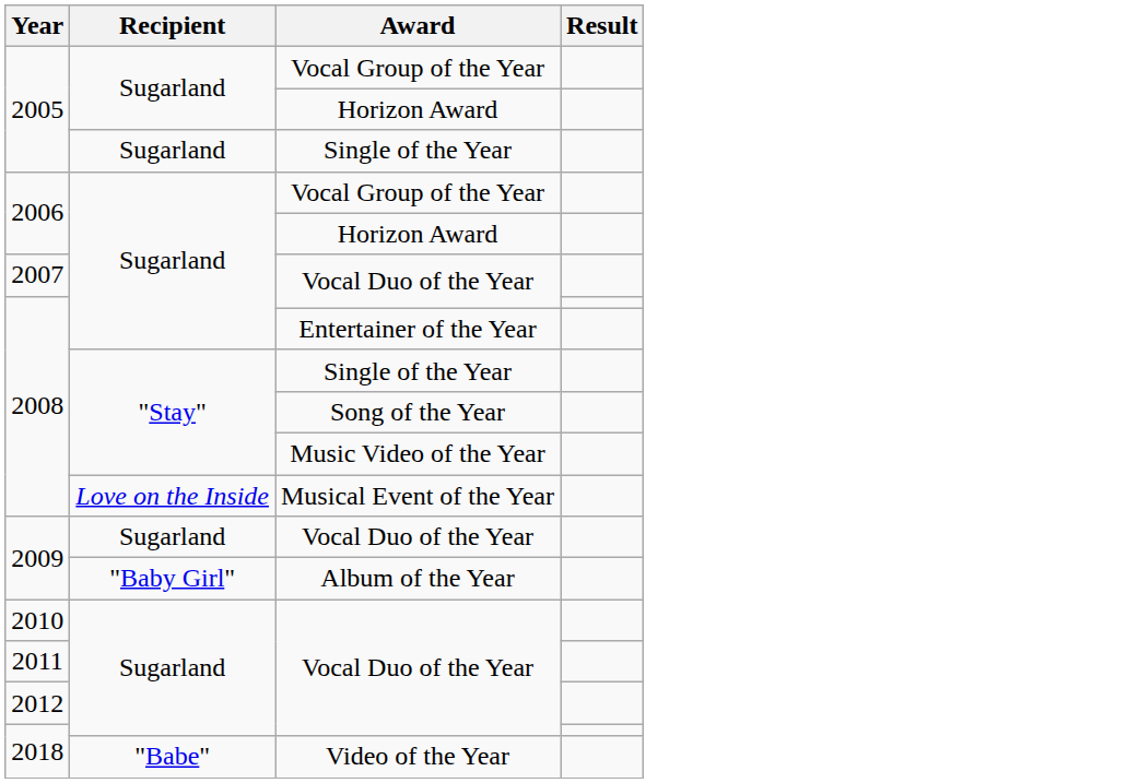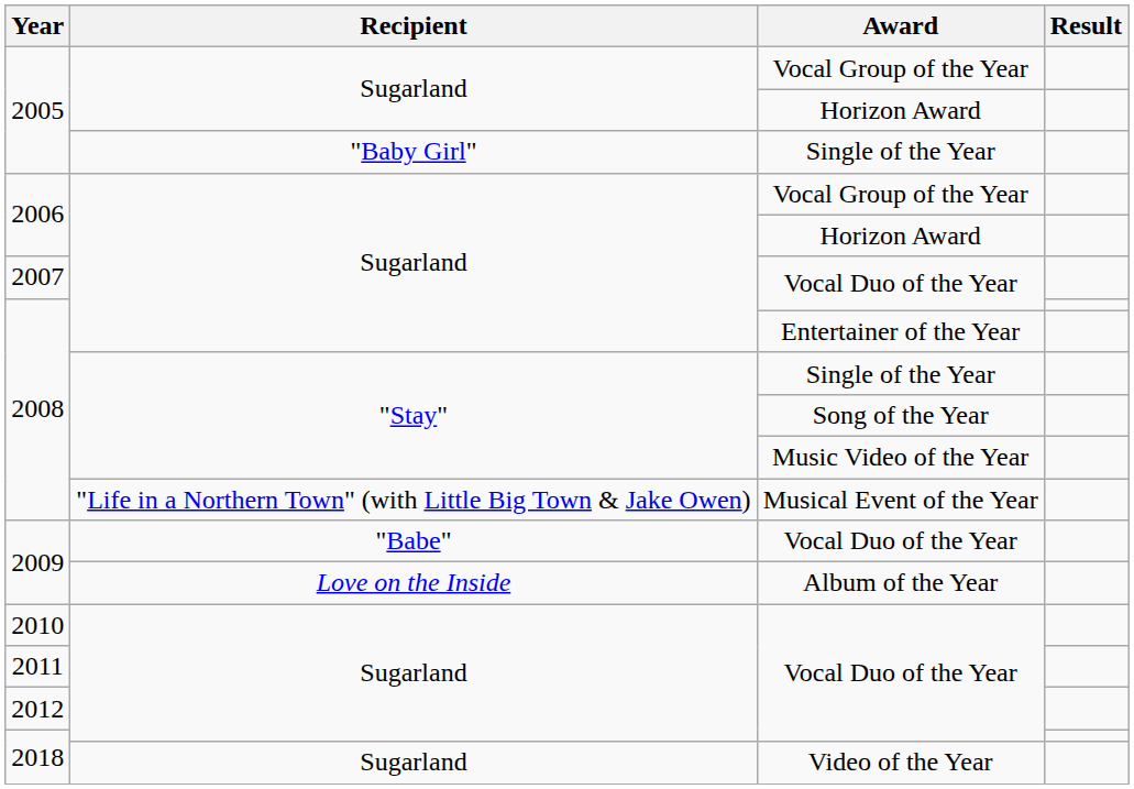2005 / Single of the Year | Recipient: Sugarland -> "Baby Girl"
Musical Event of the Year | Recipient: Love on the Inside -> "Life in a Northern Town" (with Little Big Town & Jake Owen)
2009 / Vocal Duo of the Year | Recipient: Sugarland -> "Babe"
Album of the Year | Recipient: "Baby Girl" -> Love on the Inside
Video of the Year | Recipient: "Babe" -> Sugarland
